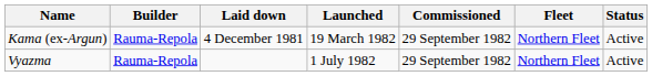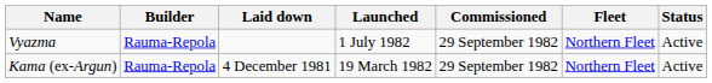rows swapped: Kama (ex-Argun) <-> Vyazma
